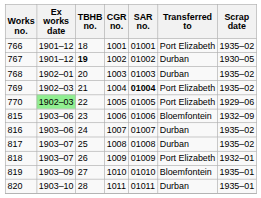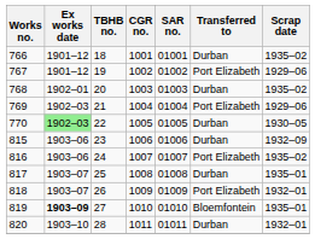766 | Transferred to: Port Elizabeth -> Durban
767 | TBHB no.: bold -> normal
767 | Transferred to: Durban -> Port Elizabeth
767 | Scrap date: 1930–05 -> 1929–06
769 | SAR no.: bold -> normal
769 | Scrap date: 1935–02 -> 1929–06
770 | Transferred to: Port Elizabeth -> Durban
770 | Scrap date: 1929–06 -> 1930–05
815 | Transferred to: Bloemfontein -> Durban
816 | Transferred to: Durban -> Port Elizabeth
817 | Scrap date: 1935–02 -> 1935–01
819 | Ex works date: normal -> bold
820 | Scrap date: 1935–01 -> 1932–01
